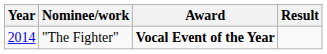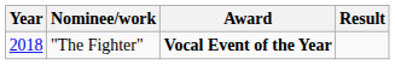"The Fighter" | Year: 2014 -> 2018
